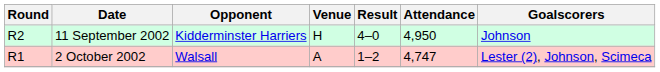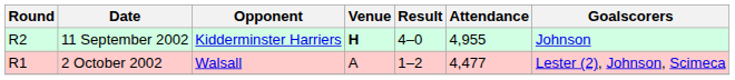11 September 2002 | Venue: normal -> bold
11 September 2002 | Attendance: 4,950 -> 4,955
2 October 2002 | Attendance: 4,747 -> 4,477
